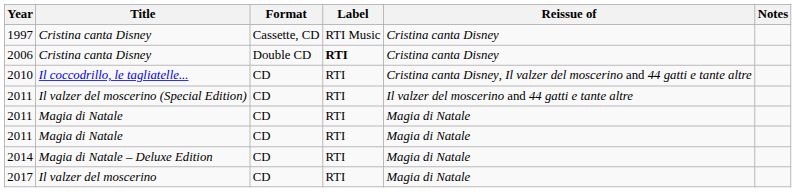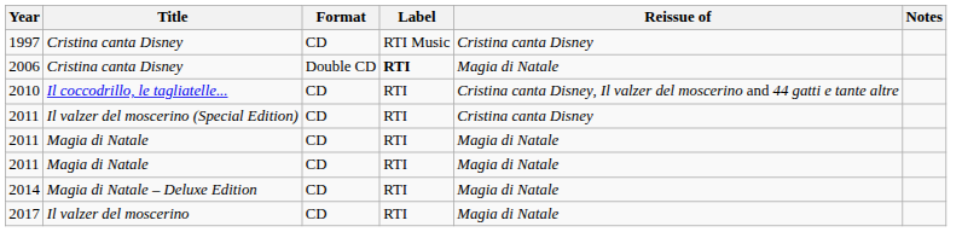1997 | Format: Cassette, CD -> CD
2006 | Reissue of: Cristina canta Disney -> Magia di Natale
2011 / Il valzer del moscerino (Special Edition) | Reissue of: Il valzer del moscerino and 44 gatti e tante altre -> Cristina canta Disney
